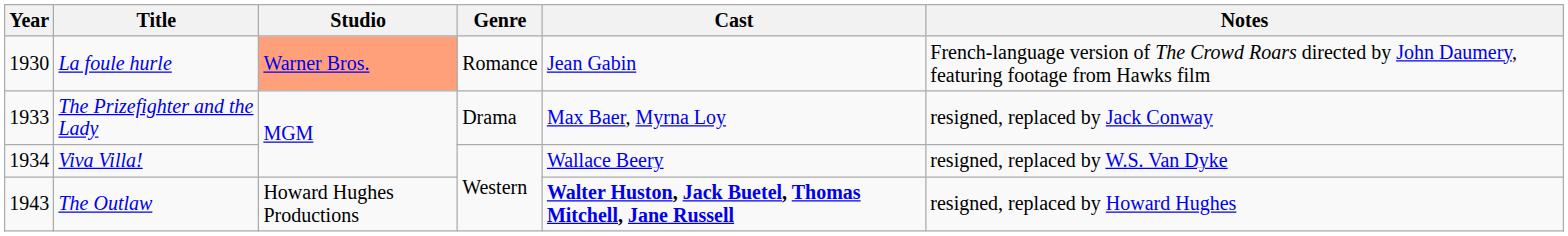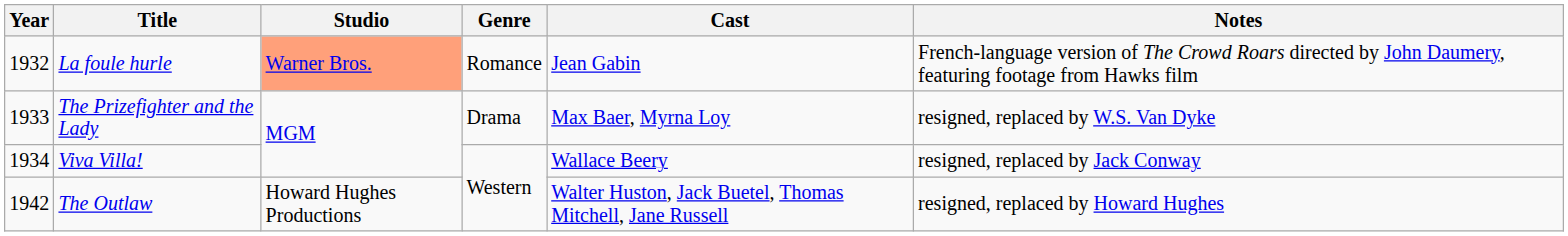La foule hurle | Year: 1930 -> 1932
The Prizefighter and the Lady | Notes: resigned, replaced by Jack Conway -> resigned, replaced by W.S. Van Dyke
Viva Villa! | Notes: resigned, replaced by W.S. Van Dyke -> resigned, replaced by Jack Conway
The Outlaw | Year: 1943 -> 1942
The Outlaw | Cast: bold -> normal
